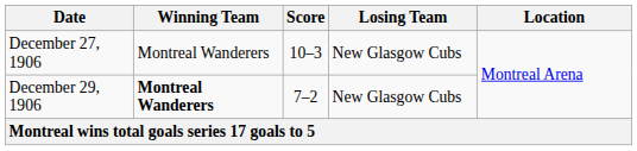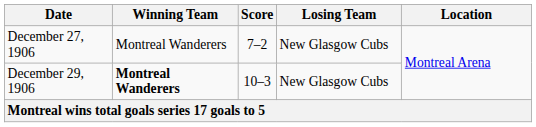December 27, 1906 | Score: 10–3 -> 7–2
December 29, 1906 | Score: 7–2 -> 10–3
